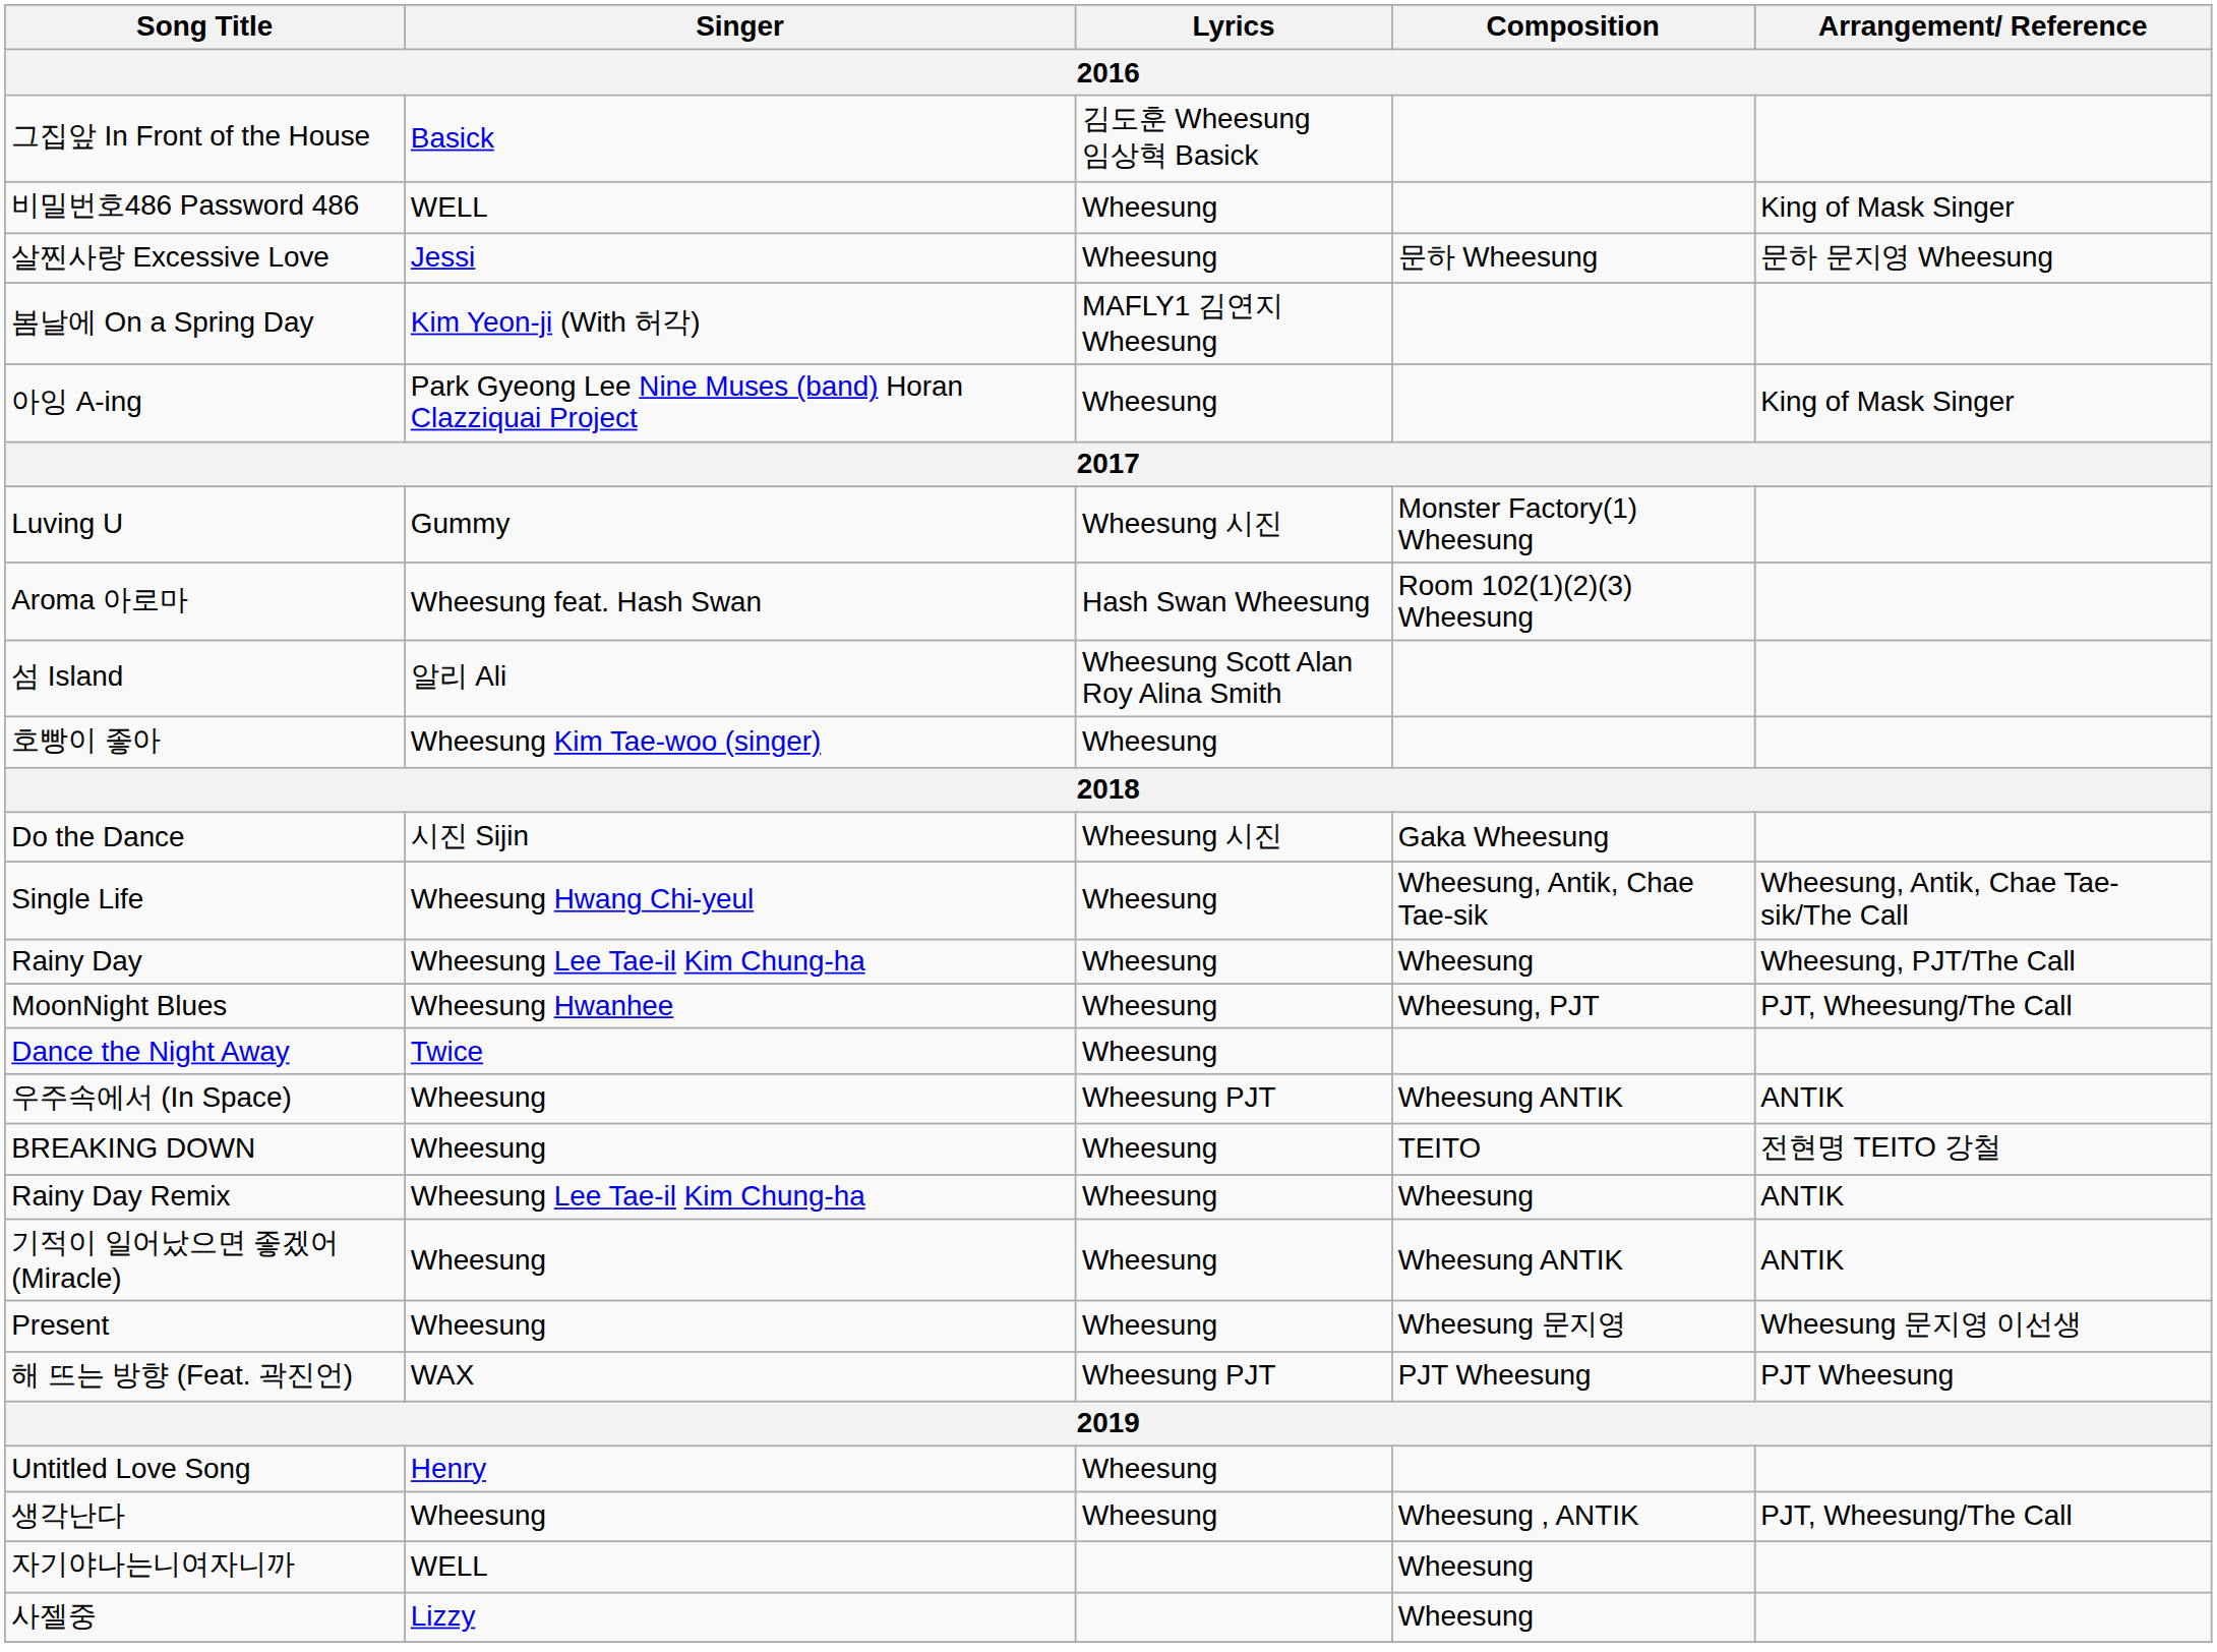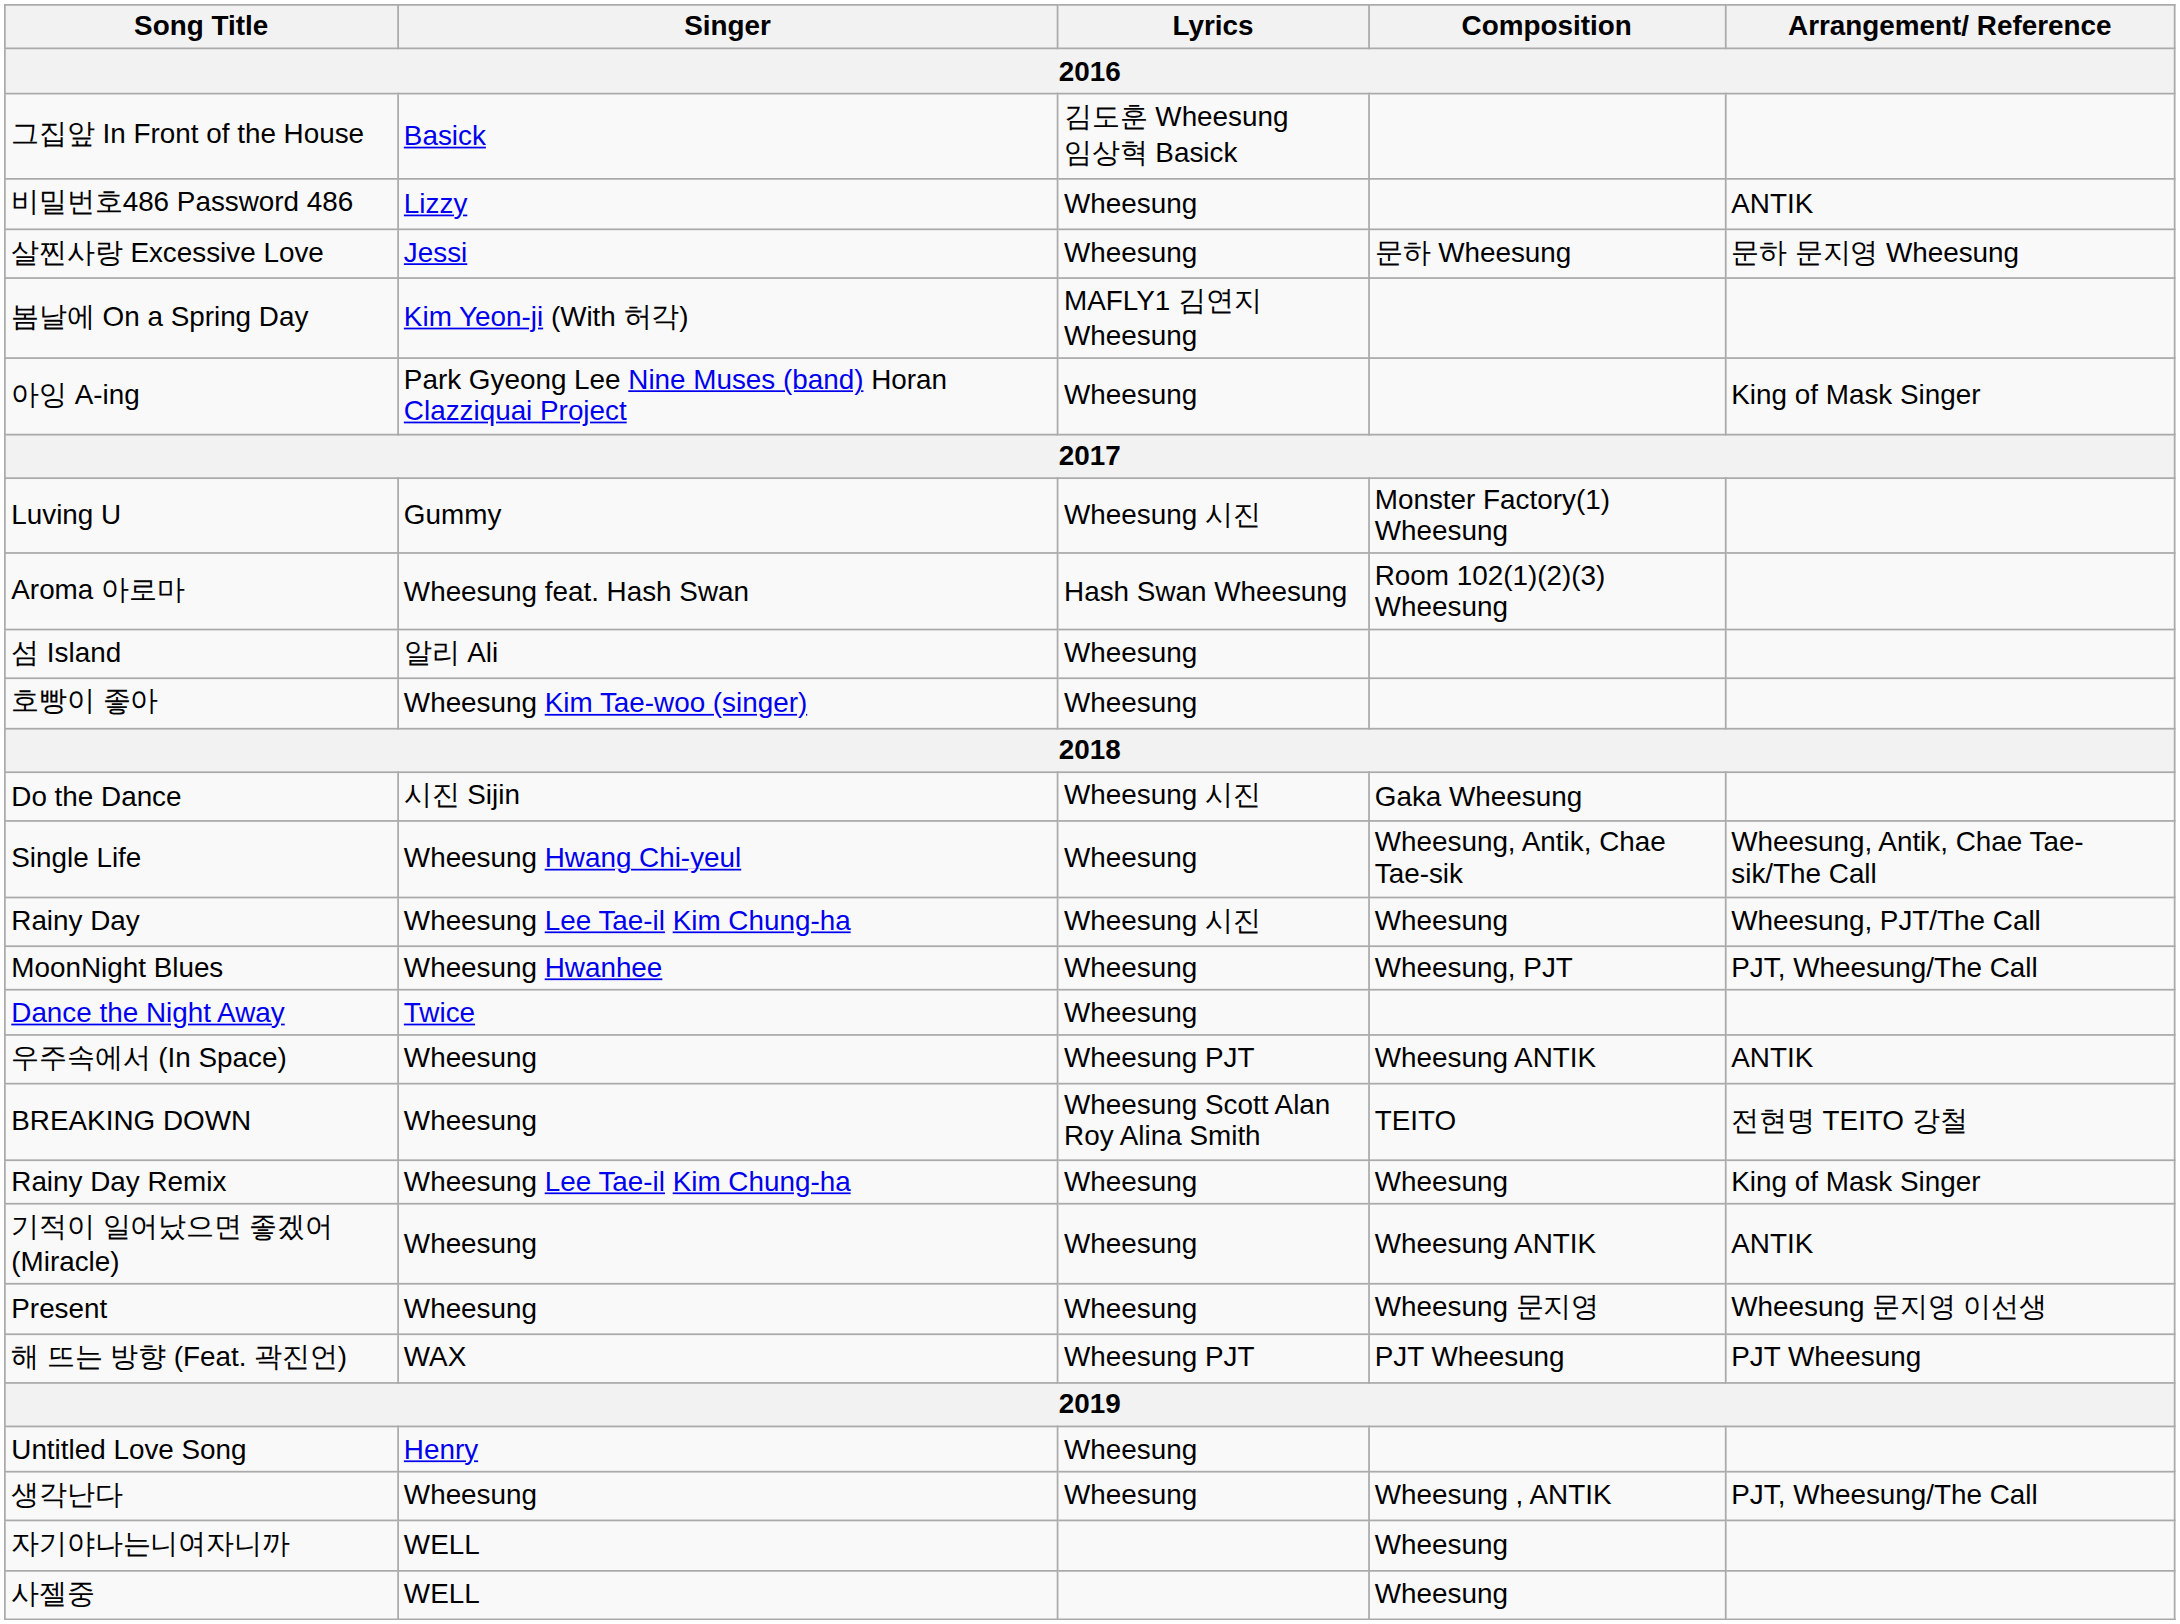비밀번호486 Password 486 | Singer: WELL -> Lizzy
비밀번호486 Password 486 | Arrangement/ Reference: King of Mask Singer -> ANTIK
섬 Island | Lyrics: Wheesung Scott Alan Roy Alina Smith -> Wheesung
Rainy Day | Lyrics: Wheesung -> Wheesung 시진
BREAKING DOWN | Lyrics: Wheesung -> Wheesung Scott Alan Roy Alina Smith
Rainy Day Remix | Arrangement/ Reference: ANTIK -> King of Mask Singer
사젤중 | Singer: Lizzy -> WELL
